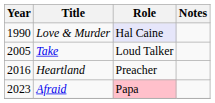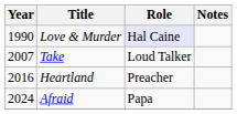Take | Year: 2005 -> 2007
Afraid | Year: 2023 -> 2024
Afraid | Role: pink background -> no background
